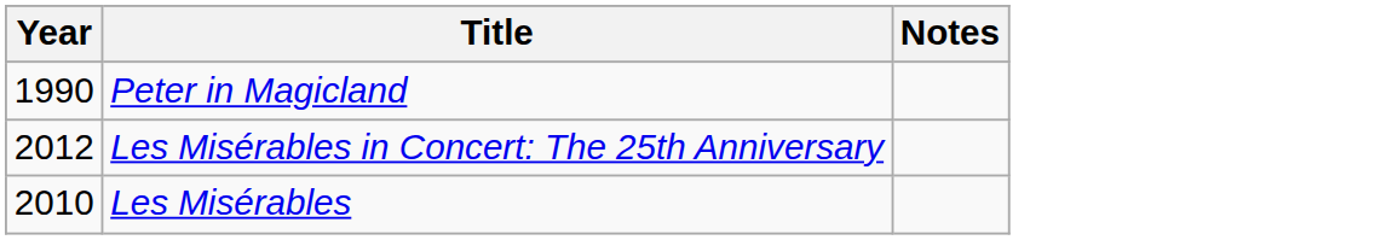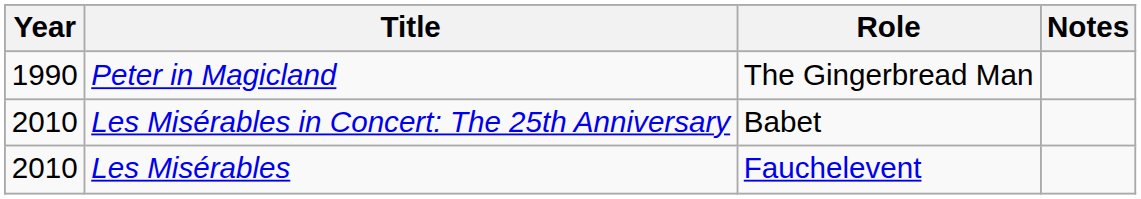+ column: Role | The Gingerbread Man | Babet | Fauchelevent
Les Misérables in Concert: The 25th Anniversary | Year: 2012 -> 2010
